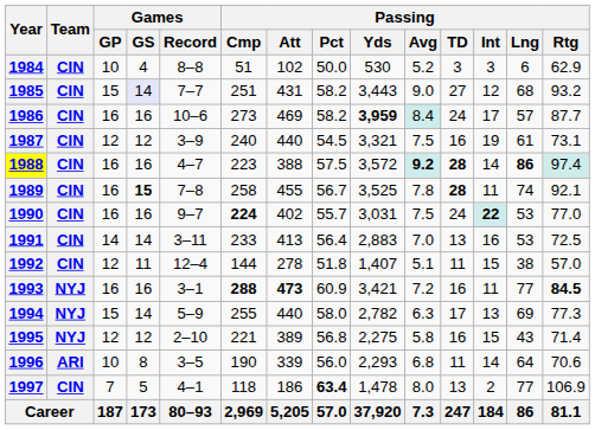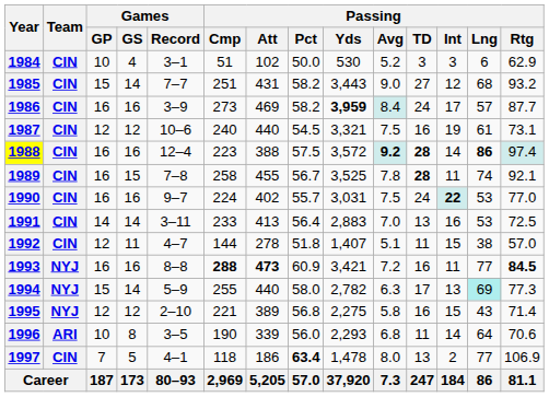1984 | Games / Record: 8–8 -> 3–1
1985 | Games / GS: lavender background -> no background
1986 | Games / Record: 10–6 -> 3–9
1987 | Games / Record: 3–9 -> 10–6
1988 | Games / Record: 4–7 -> 12–4
1989 | Games / GS: bold -> normal
1990 | Passing / Cmp: bold -> normal
1992 | Games / Record: 12–4 -> 4–7
1993 | Games / Record: 3–1 -> 8–8
1994 | Passing / Lng: no background -> paleturquoise background
